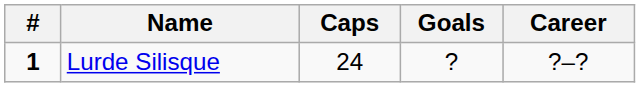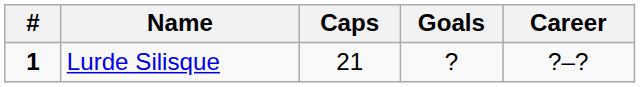Lurde Silisque | Caps: 24 -> 21
